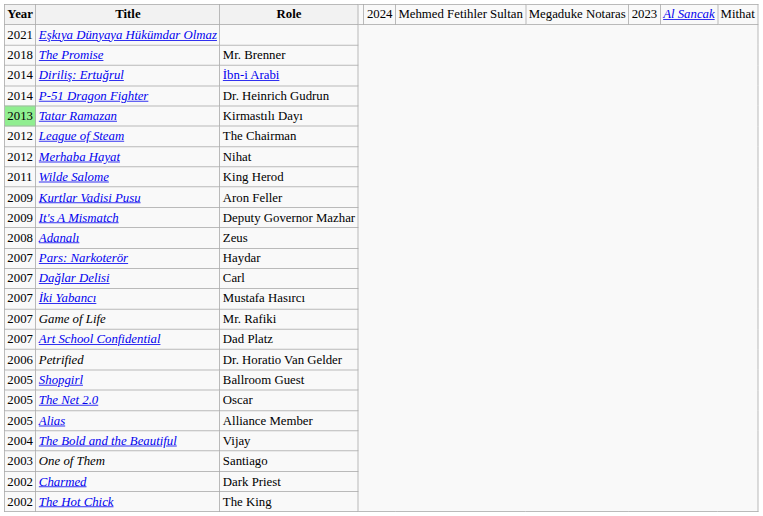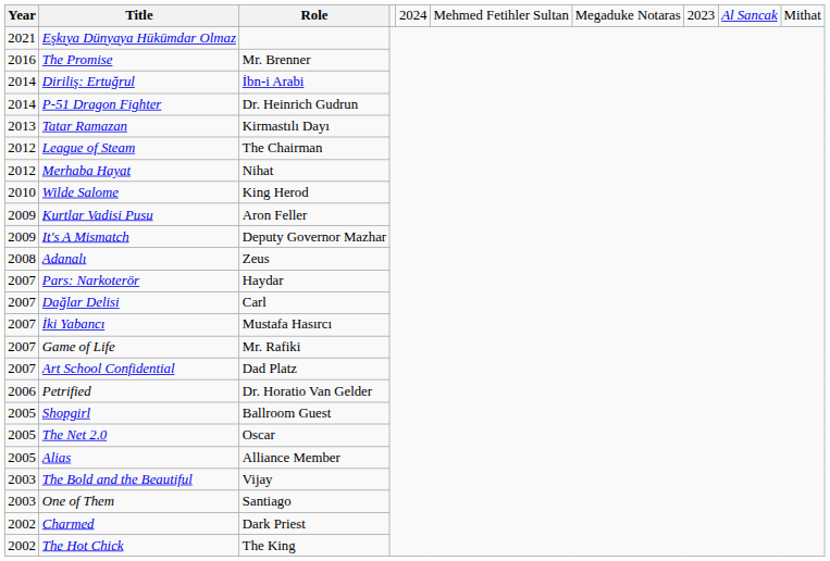The Promise | column 1: 2018 -> 2016
Tatar Ramazan | column 1: lightgreen background -> no background
Wilde Salome | column 1: 2011 -> 2010
The Bold and the Beautiful | column 1: 2004 -> 2003
